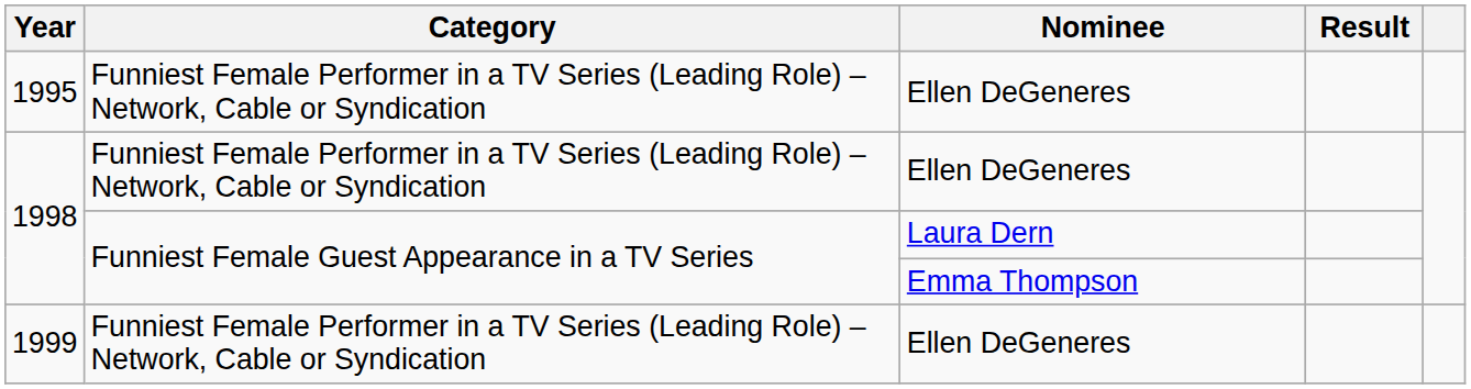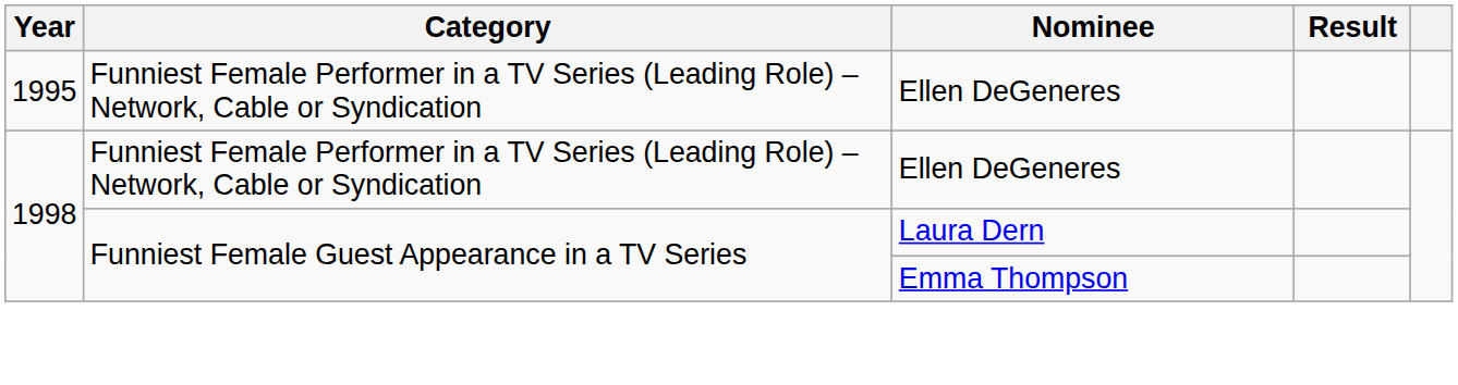- row: 1999 | Funniest Female Performer in a TV Series (Leading Role) – Network, Cable or Syndication | Ellen DeGeneres
